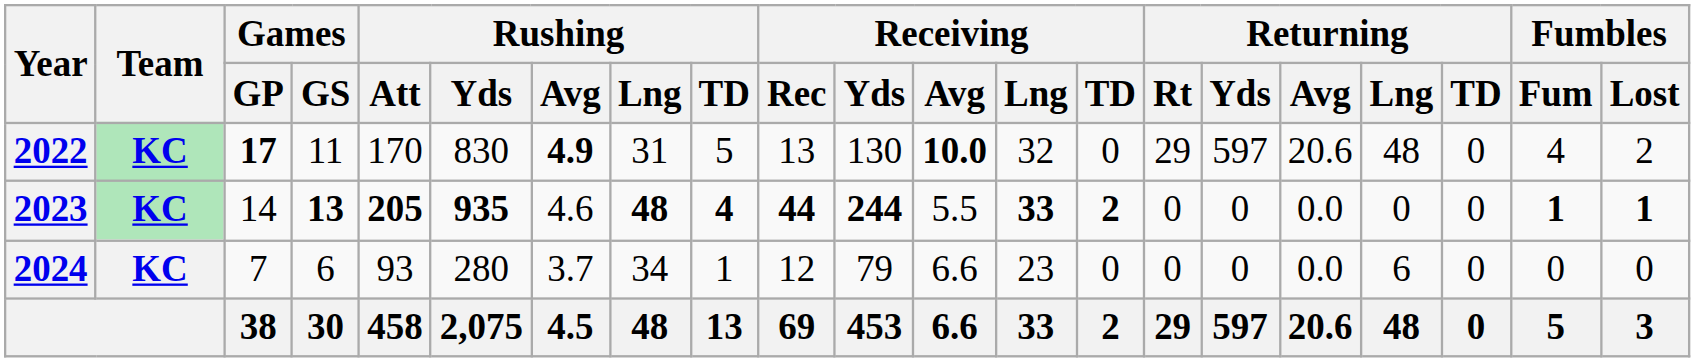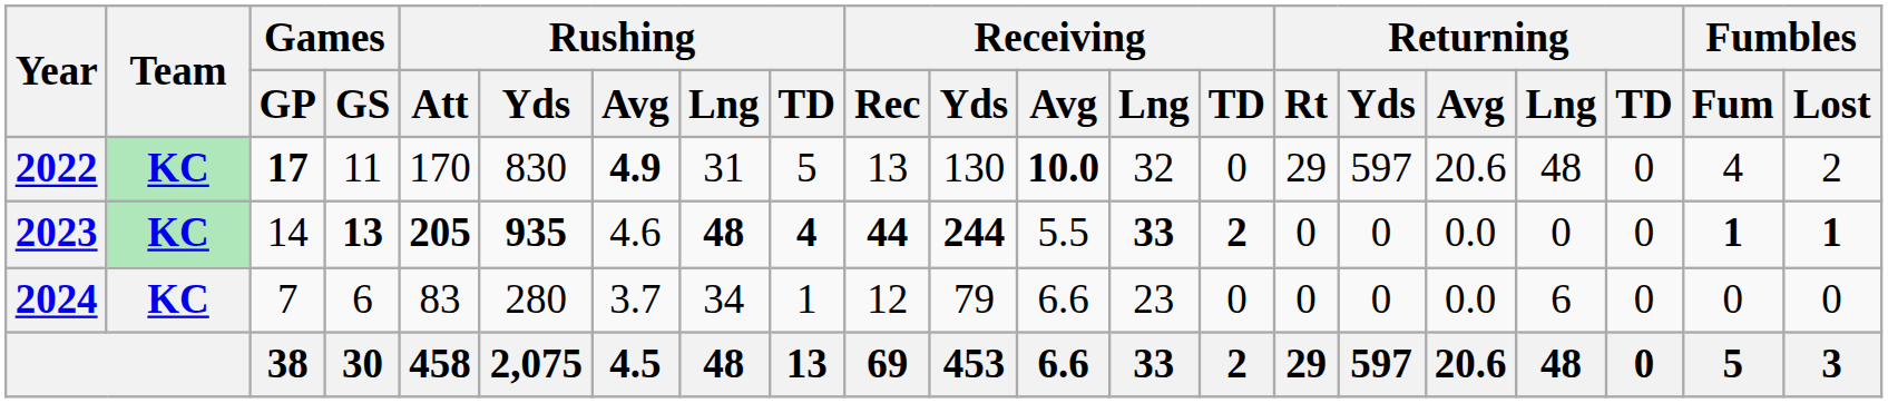2024 | Rushing / Att: 93 -> 83
